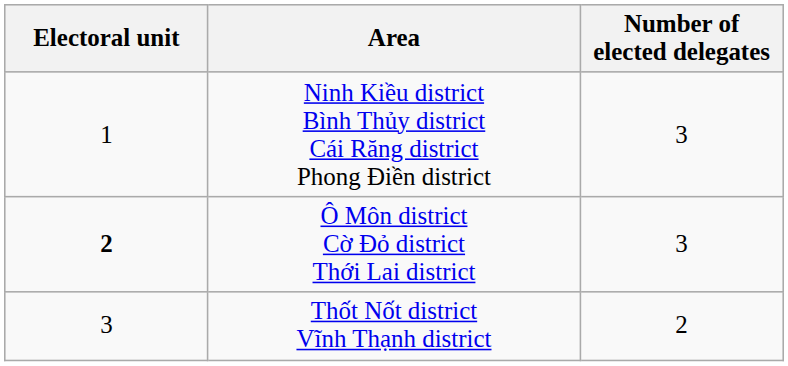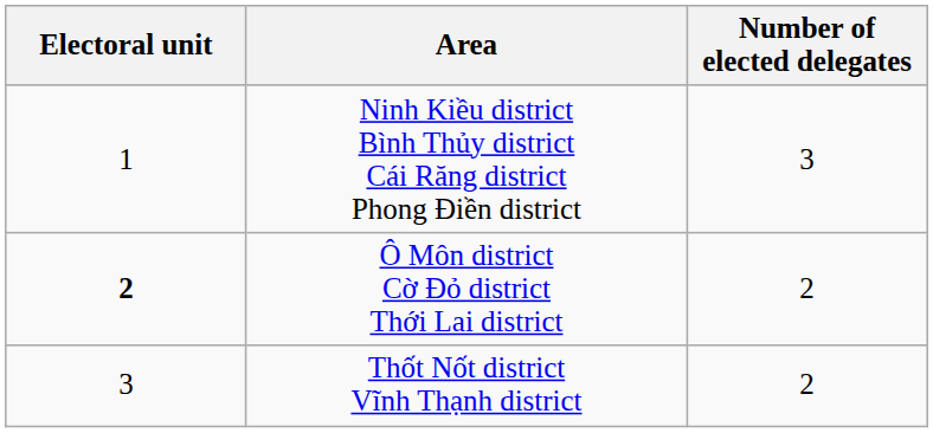Ô Môn district Cờ Đỏ district Thới Lai district | Number of elected delegates: 3 -> 2
